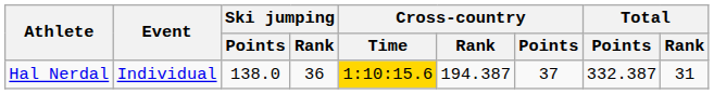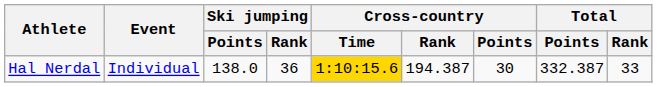Hal Nerdal | Cross-country / Points: 37 -> 30
Hal Nerdal | Total / Rank: 31 -> 33
